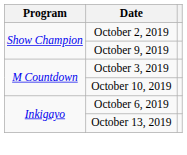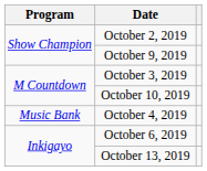+ row: Music Bank | October 4, 2019
